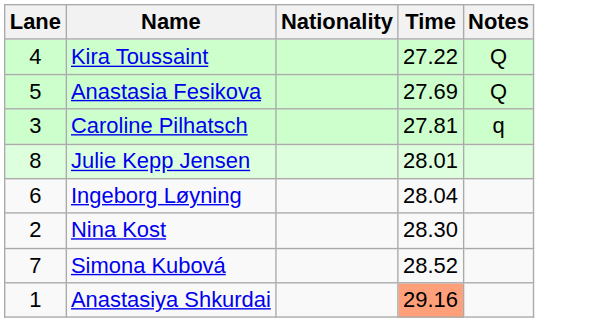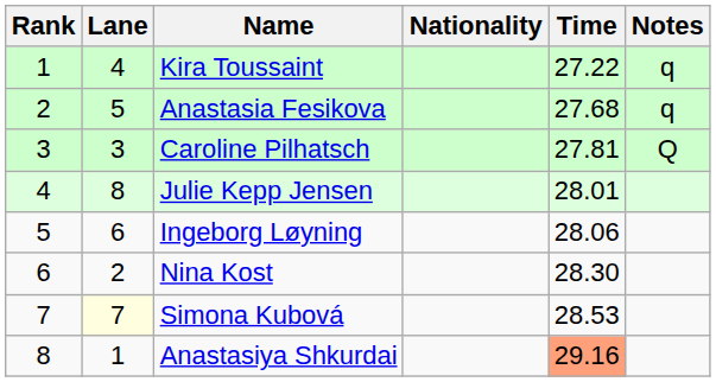+ column: Rank | 1 | 2 | 3 | 4 | 5 | 6 | 7 | 8
Kira Toussaint | Notes: Q -> q
Anastasia Fesikova | Time: 27.69 -> 27.68
Anastasia Fesikova | Notes: Q -> q
Caroline Pilhatsch | Notes: q -> Q
Ingeborg Løyning | Time: 28.04 -> 28.06
Simona Kubová | Lane: no background -> lightyellow background
Simona Kubová | Time: 28.52 -> 28.53
